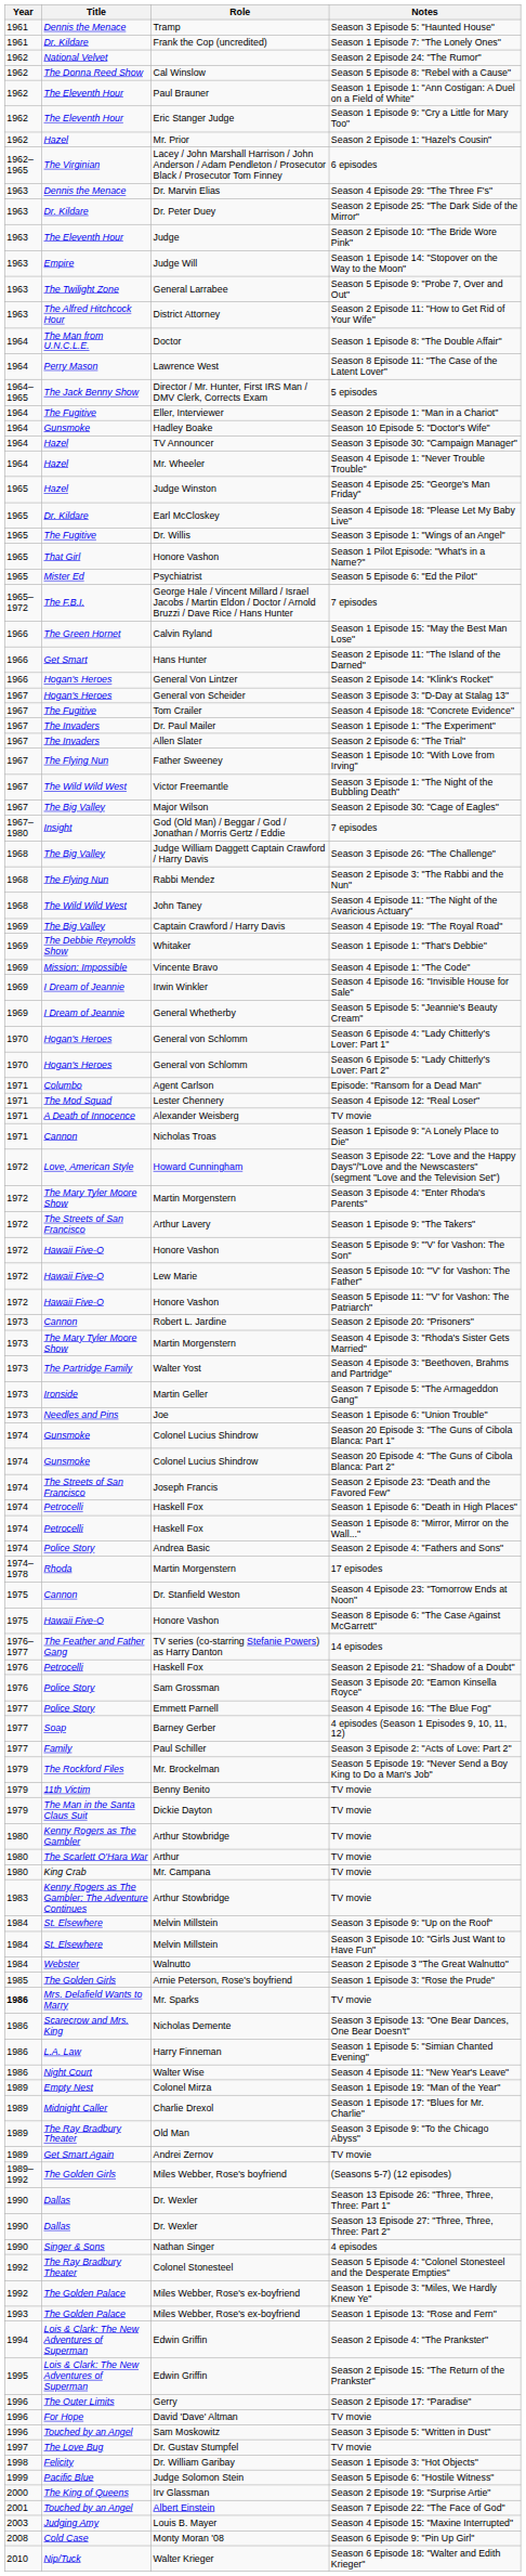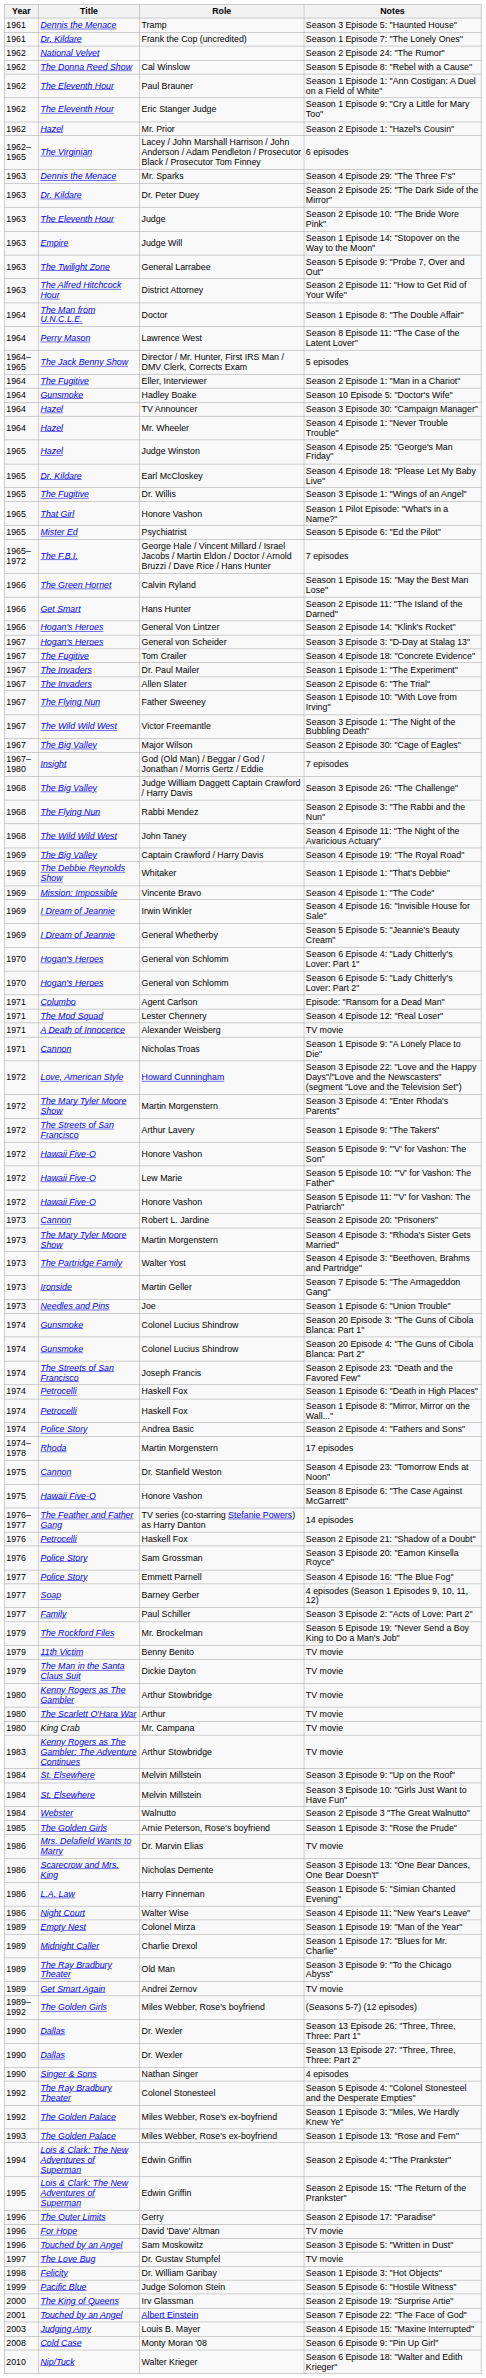Season 4 Episode 29: "The Three F's" | Role: Dr. Marvin Elias -> Mr. Sparks
Mrs. Delafield Wants to Marry / TV movie | Year: bold -> normal
Mrs. Delafield Wants to Marry / TV movie | Role: Mr. Sparks -> Dr. Marvin Elias
